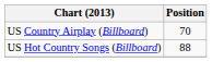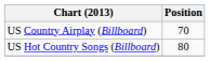US Hot Country Songs (Billboard) | Position: 88 -> 80
